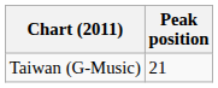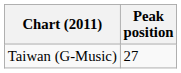Taiwan (G-Music) | Peak position: 21 -> 27
